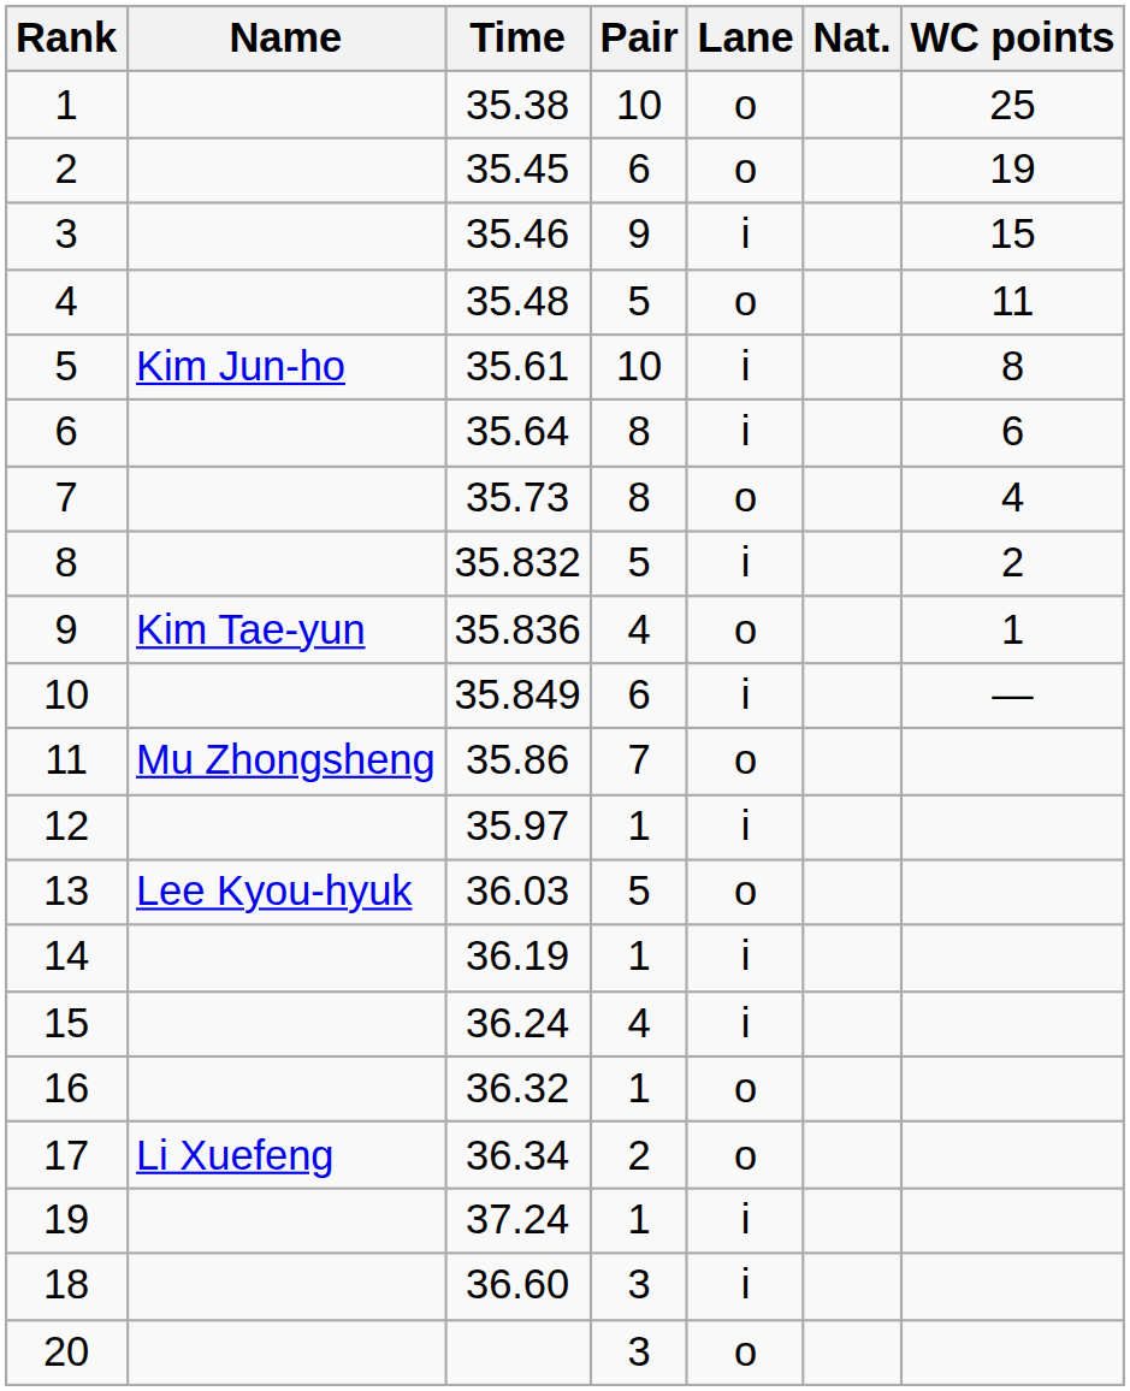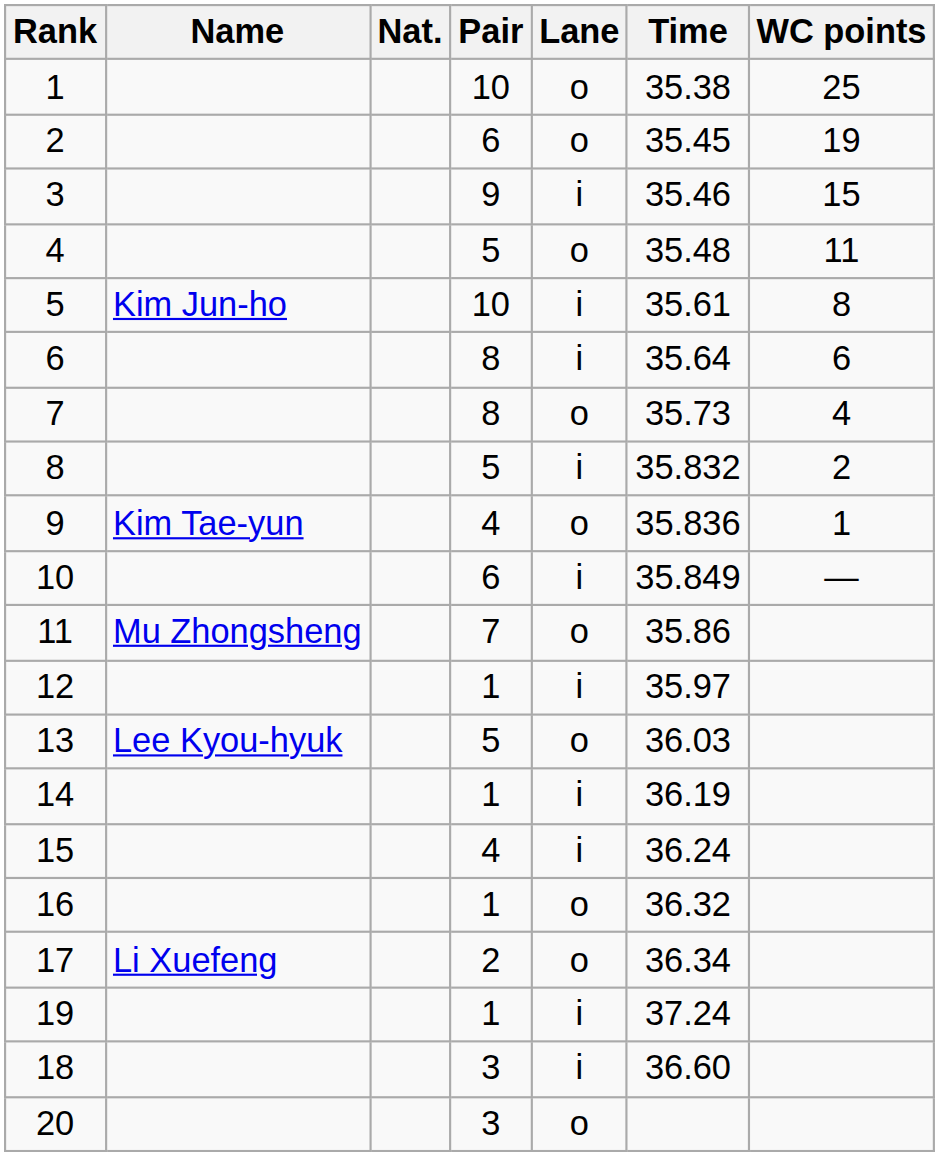columns swapped: Nat. <-> Time
